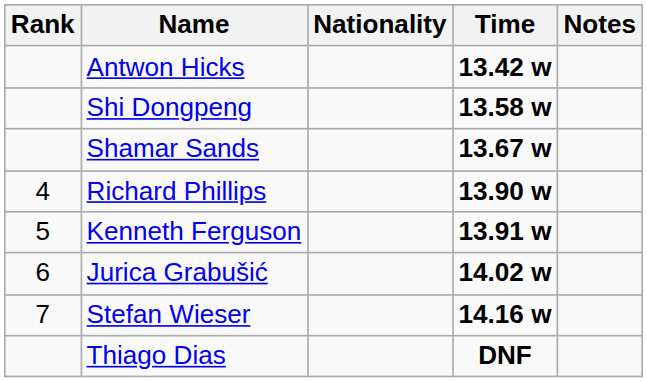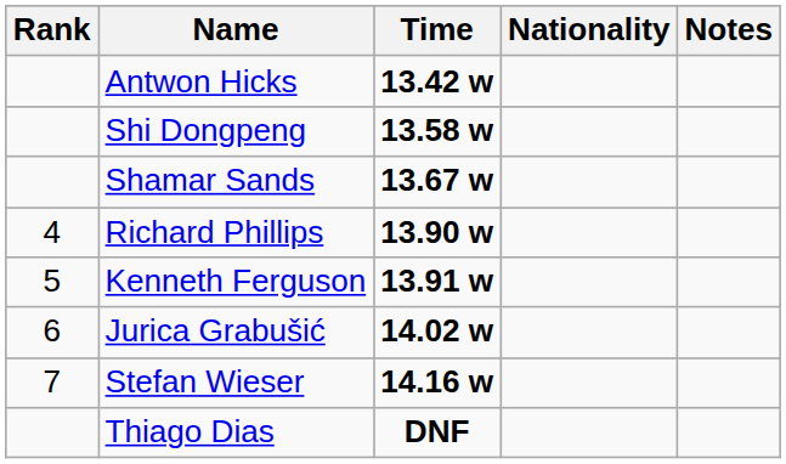columns swapped: Nationality <-> Time
